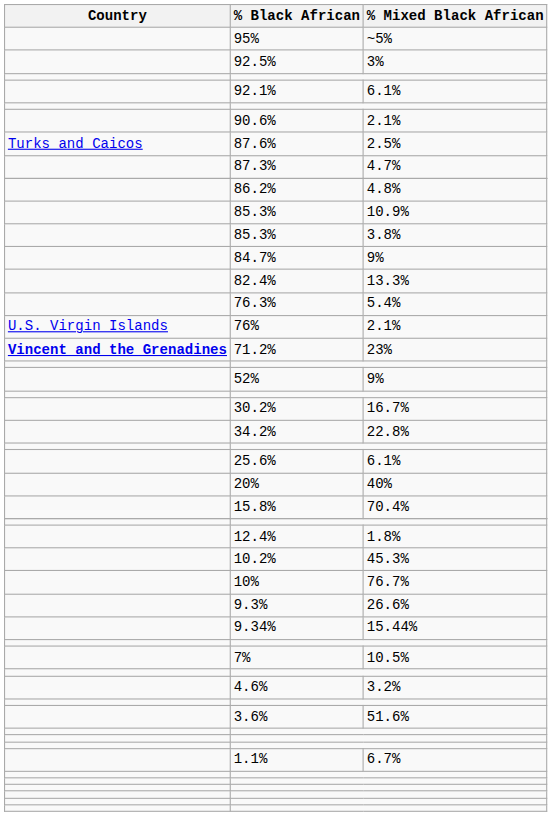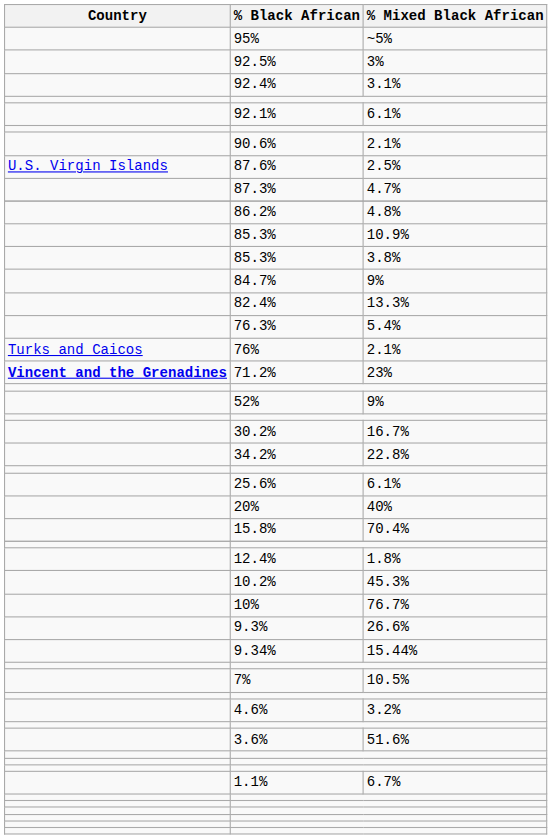+ row: 92.4% | 3.1%
87.6% | Country: Turks and Caicos -> U.S. Virgin Islands
76% | Country: U.S. Virgin Islands -> Turks and Caicos
